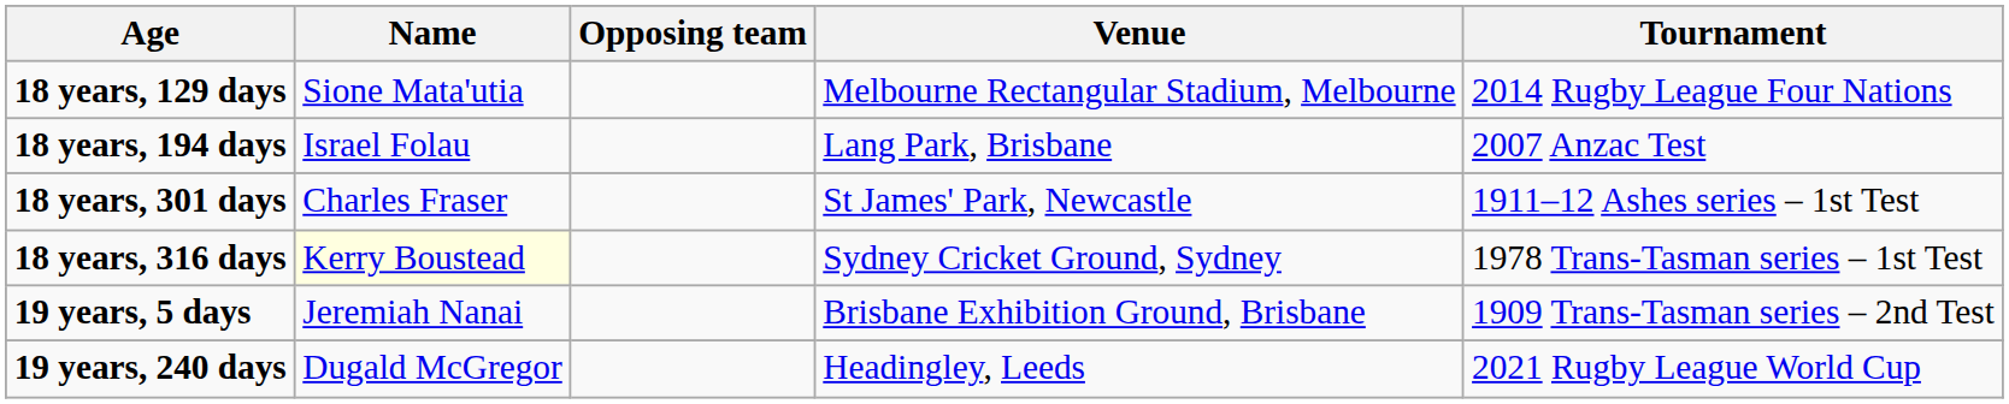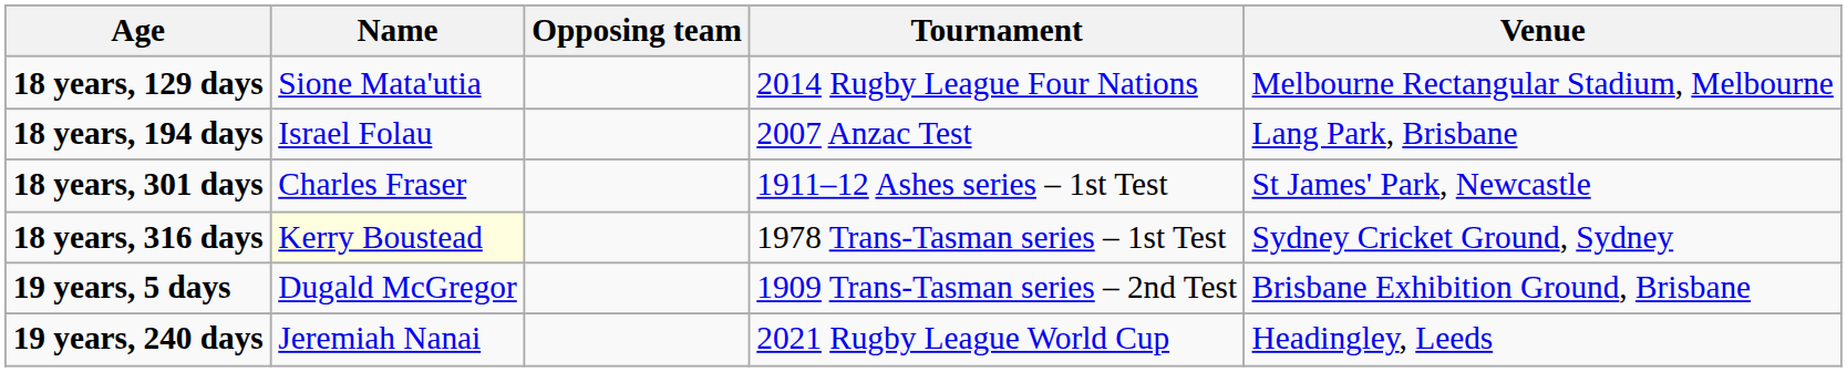columns swapped: Venue <-> Tournament
19 years, 5 days | Name: Jeremiah Nanai -> Dugald McGregor
19 years, 240 days | Name: Dugald McGregor -> Jeremiah Nanai
